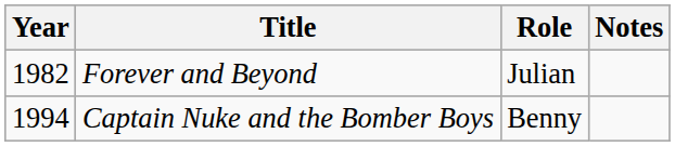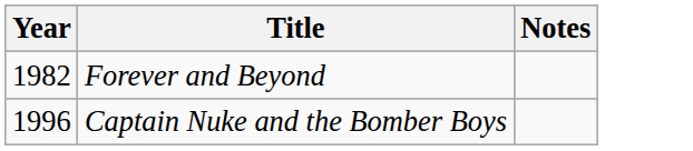- column: Role | Julian | Benny
Captain Nuke and the Bomber Boys | Year: 1994 -> 1996
